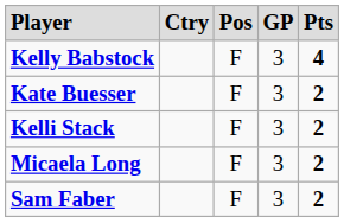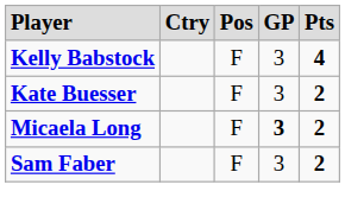- row: Kelli Stack | F | 3 | 2
Micaela Long | column 4: normal -> bold
